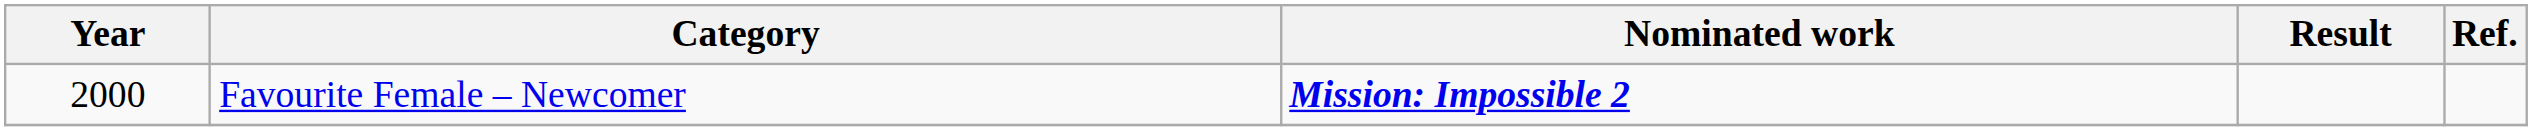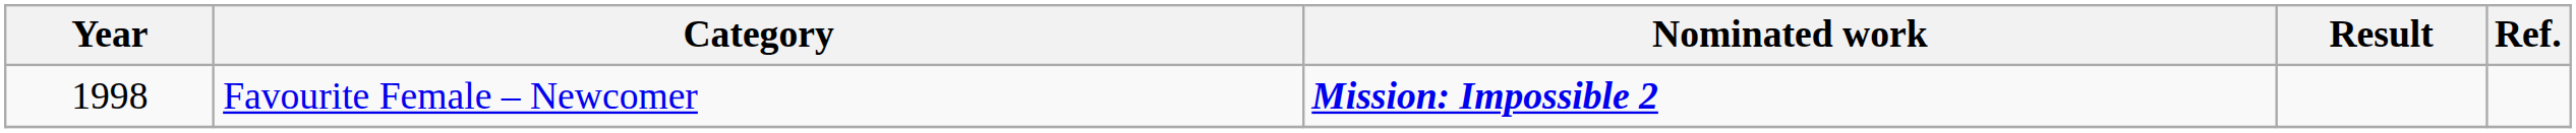Favourite Female – Newcomer | Year: 2000 -> 1998
